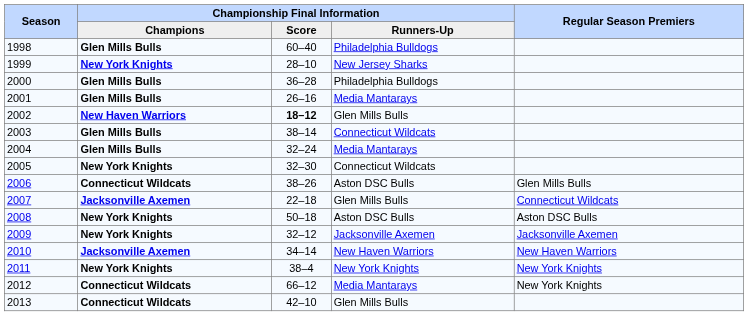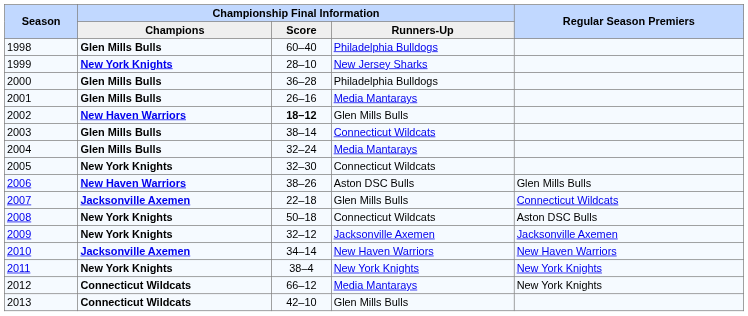2006 | Championship Final Information / Champions: Connecticut Wildcats -> New Haven Warriors
2008 | Championship Final Information / Runners-Up: Aston DSC Bulls -> Connecticut Wildcats
